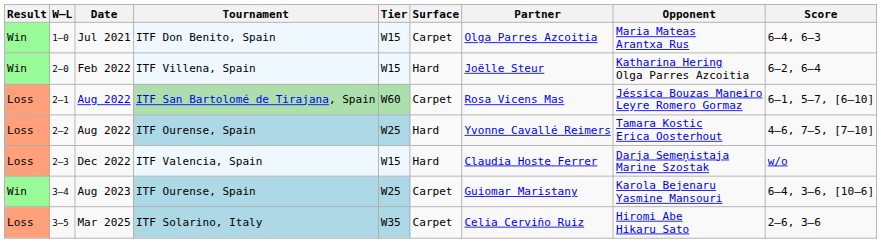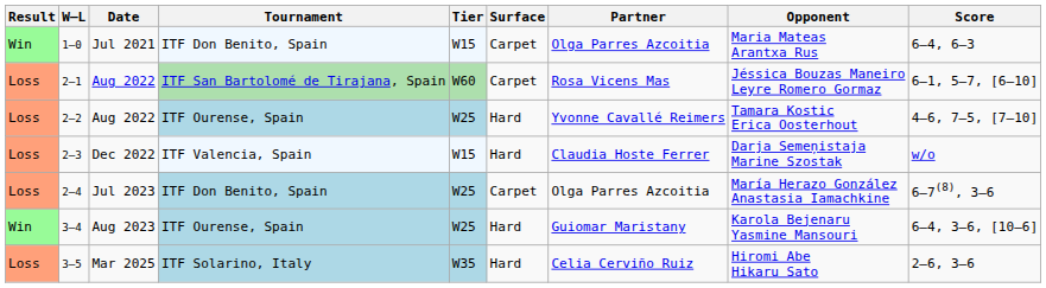- row: Win | 2–0 | Feb 2022 | ITF Villena, Spain | W15 | Hard | Joëlle Steur | Katharina Hering Olga Parres Azcoitia | 6–2, 6–4
+ row: Loss | 2–4 | Jul 2023 | ITF Don Benito, Spain | W25 | Carpet | Olga Parres Azcoitia | María Herazo González Anastasia Iamachkine | 6–7(8), 3–6
3–4 | Surface: Carpet -> Hard
3–5 | Surface: Carpet -> Hard
